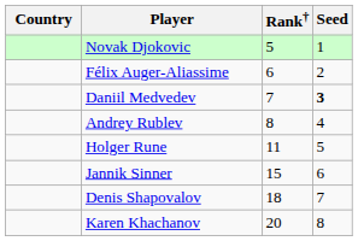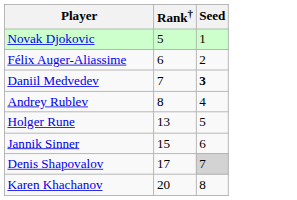- column: Country
Holger Rune | Rank†: 11 -> 13
Denis Shapovalov | Rank†: 18 -> 17
Denis Shapovalov | Seed: no background -> lightgrey background
